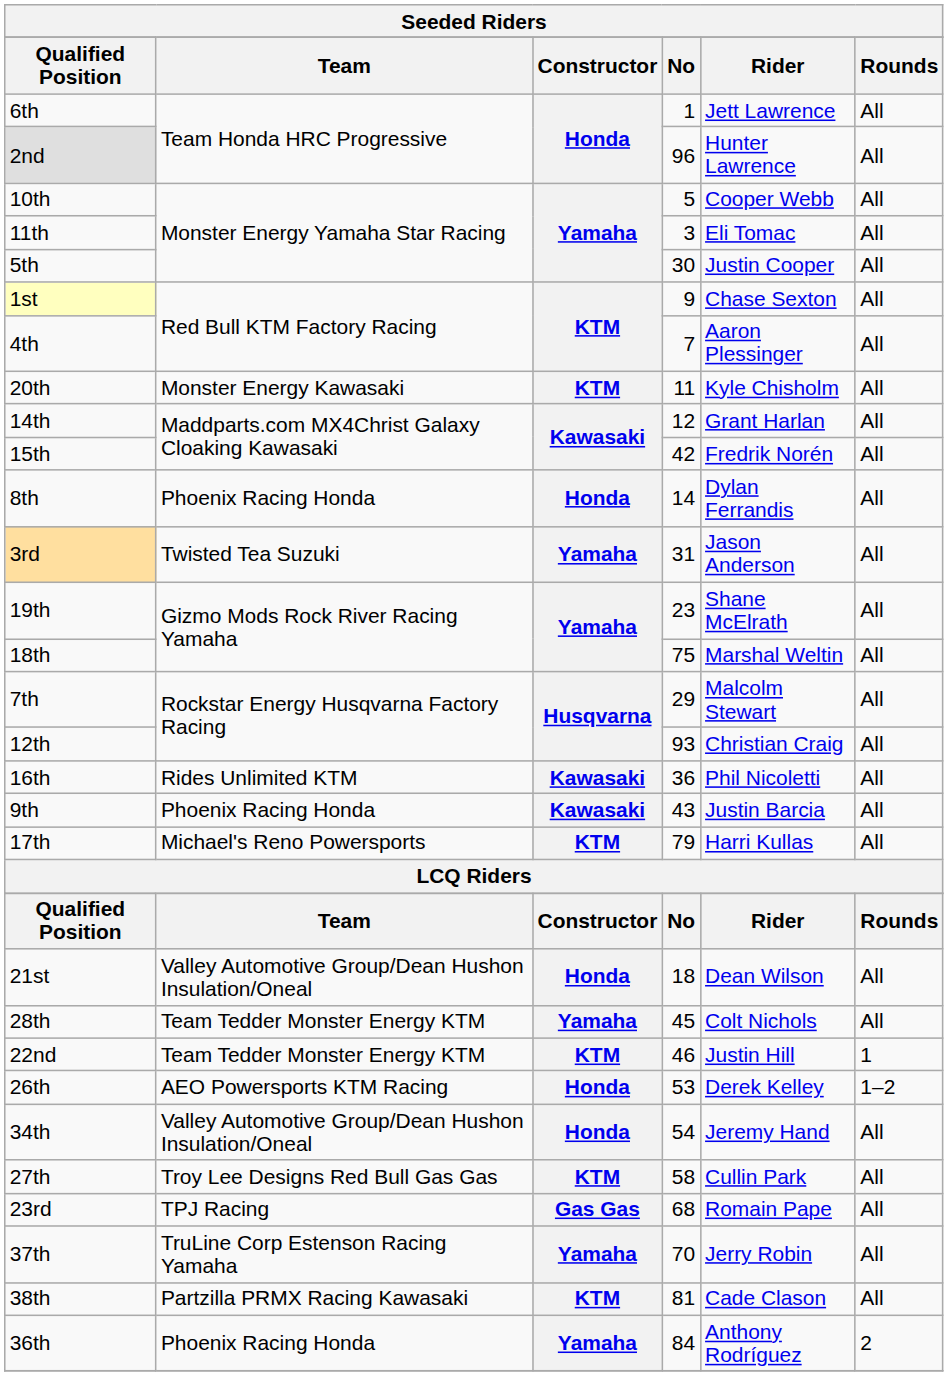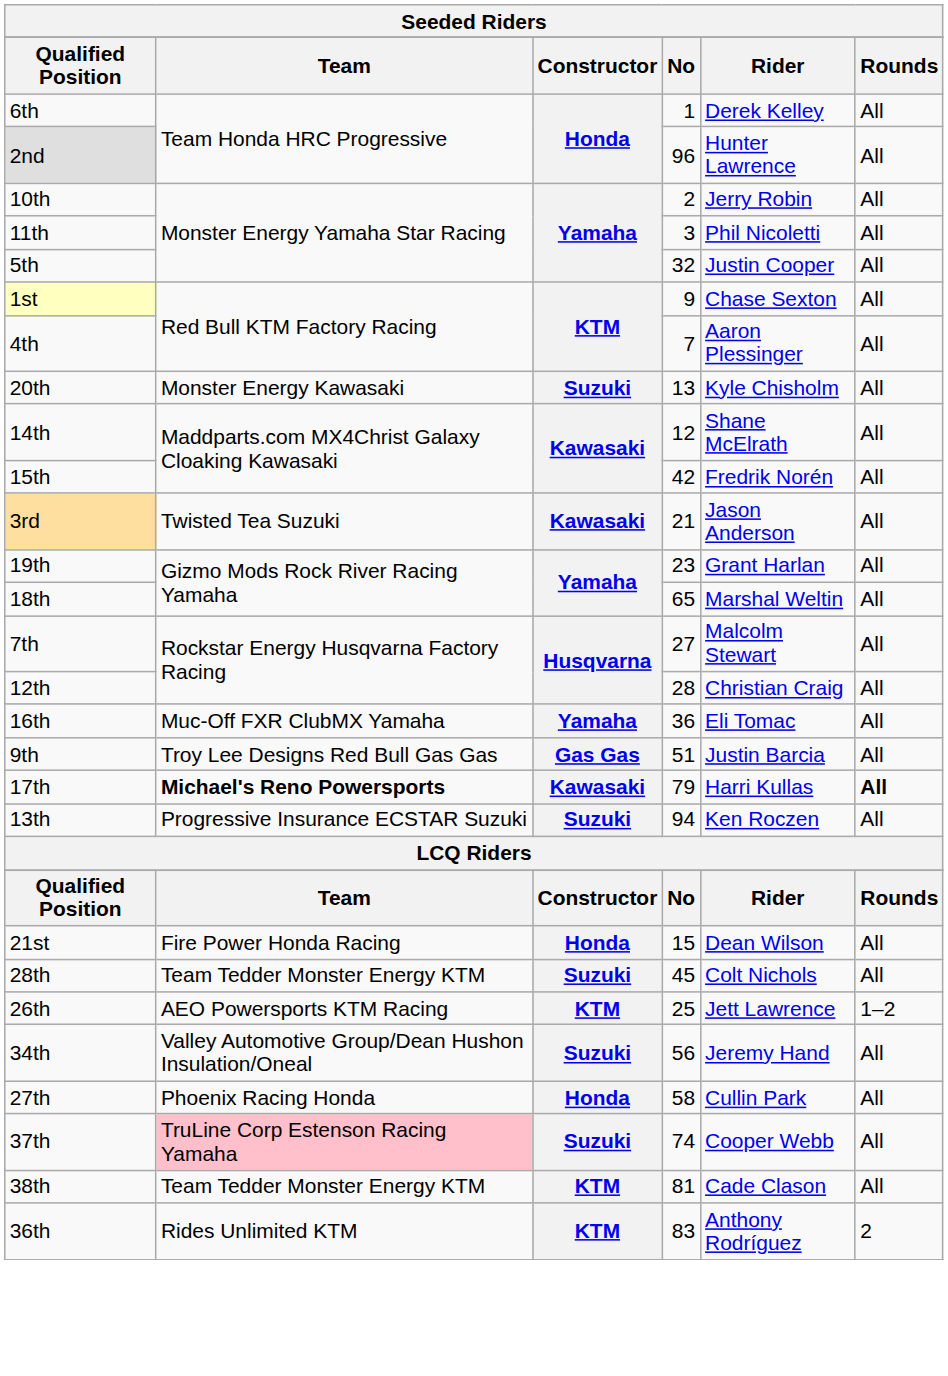6th | Rider: Jett Lawrence -> Derek Kelley
10th | No: 5 -> 2
10th | Rider: Cooper Webb -> Jerry Robin
11th | Rider: Eli Tomac -> Phil Nicoletti
5th | No: 30 -> 32
20th | Constructor: KTM -> Suzuki
20th | No: 11 -> 13
14th | Rider: Grant Harlan -> Shane McElrath
- row: 8th | Phoenix Racing Honda | Honda | 14 | Dylan Ferrandis | All
3rd | Constructor: Yamaha -> Kawasaki
3rd | No: 31 -> 21
19th | Rider: Shane McElrath -> Grant Harlan
18th | No: 75 -> 65
7th | No: 29 -> 27
12th | No: 93 -> 28
16th | Team: Rides Unlimited KTM -> Muc-Off FXR ClubMX Yamaha
16th | Constructor: Kawasaki -> Yamaha
16th | Rider: Phil Nicoletti -> Eli Tomac
9th | Team: Phoenix Racing Honda -> Troy Lee Designs Red Bull Gas Gas
9th | Constructor: Kawasaki -> Gas Gas
9th | No: 43 -> 51
17th | Team: normal -> bold
17th | Constructor: KTM -> Kawasaki
17th | Rounds: normal -> bold
+ row: 13th | Progressive Insurance ECSTAR Suzuki | Suzuki | 94 | Ken Roczen | All
21st | Team: Valley Automotive Group/Dean Hushon Insulation/Oneal -> Fire Power Honda Racing
21st | No: 18 -> 15
28th | Constructor: Yamaha -> Suzuki
- row: 22nd | Team Tedder Monster Energy KTM | KTM | 46 | Justin Hill | 1
26th | Constructor: Honda -> KTM
26th | No: 53 -> 25
26th | Rider: Derek Kelley -> Jett Lawrence
34th | Constructor: Honda -> Suzuki
34th | No: 54 -> 56
27th | Team: Troy Lee Designs Red Bull Gas Gas -> Phoenix Racing Honda
27th | Constructor: KTM -> Honda
- row: 23rd | TPJ Racing | Gas Gas | 68 | Romain Pape | All
37th | Team: no background -> pink background
37th | Constructor: Yamaha -> Suzuki
37th | No: 70 -> 74
37th | Rider: Jerry Robin -> Cooper Webb
38th | Team: Partzilla PRMX Racing Kawasaki -> Team Tedder Monster Energy KTM
36th | Team: Phoenix Racing Honda -> Rides Unlimited KTM
36th | Constructor: Yamaha -> KTM
36th | No: 84 -> 83
